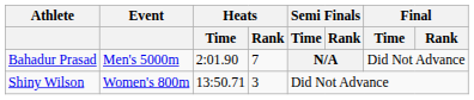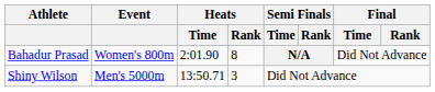Bahadur Prasad | Event: Men's 5000m -> Women's 800m
Bahadur Prasad | Heats / Rank: 7 -> 8
Shiny Wilson | Event: Women's 800m -> Men's 5000m
